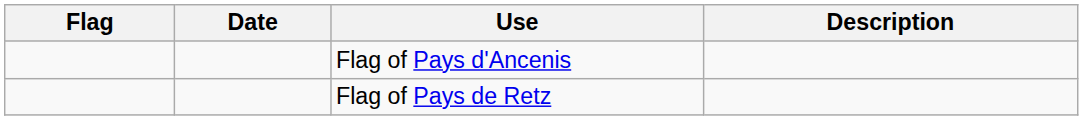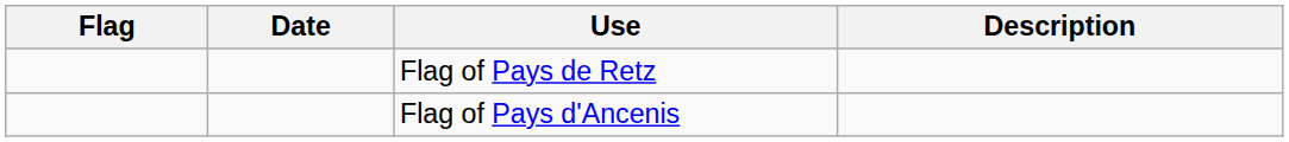rows swapped: Flag of Pays d'Ancenis <-> Flag of Pays de Retz
